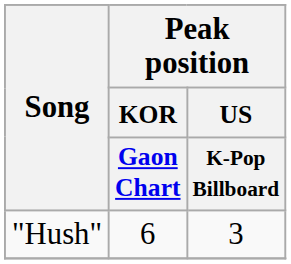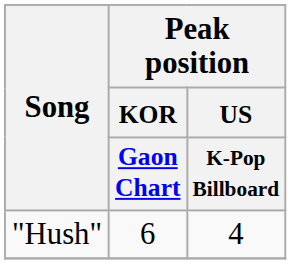"Hush" | Peak position / US / K-Pop Billboard: 3 -> 4
